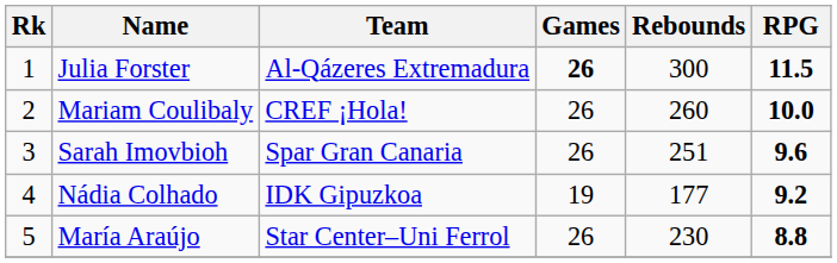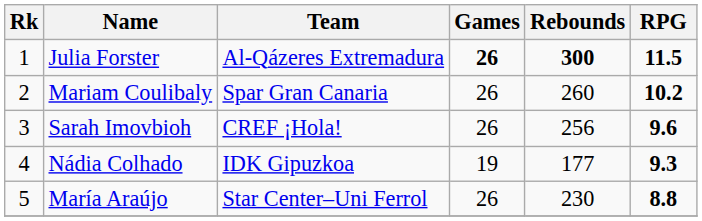Julia Forster | Rebounds: normal -> bold
Mariam Coulibaly | Team: CREF ¡Hola! -> Spar Gran Canaria
Mariam Coulibaly | RPG: 10.0 -> 10.2
Sarah Imovbioh | Team: Spar Gran Canaria -> CREF ¡Hola!
Sarah Imovbioh | Rebounds: 251 -> 256
Nádia Colhado | RPG: 9.2 -> 9.3
